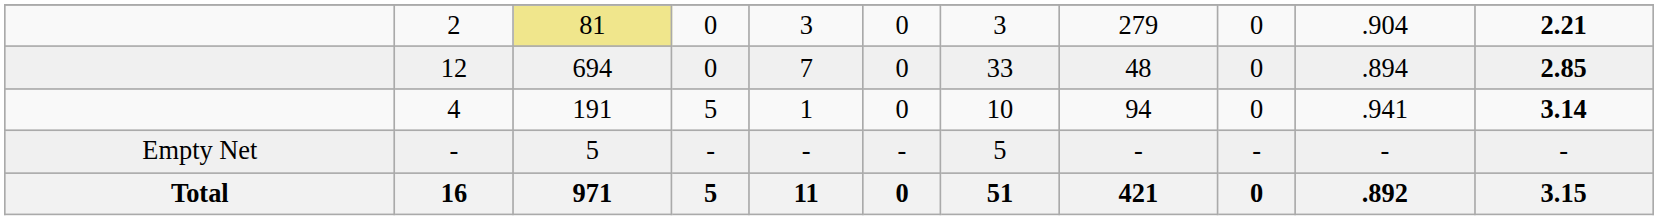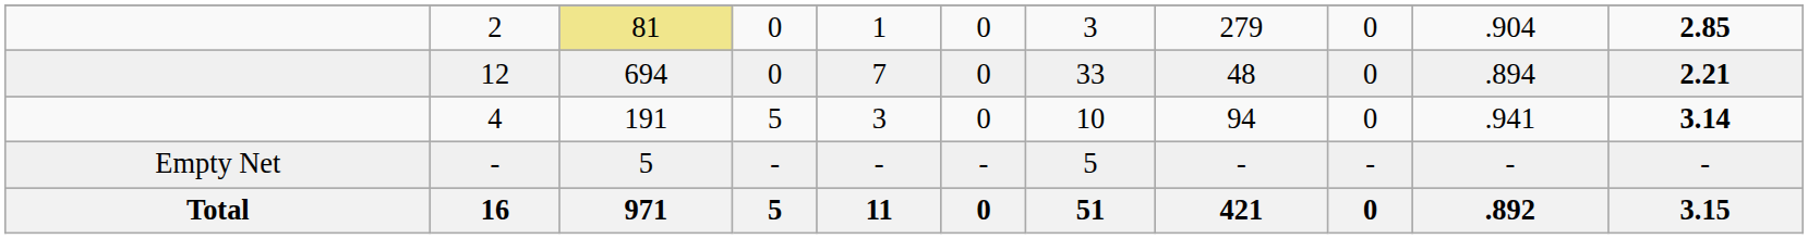2 | column 5: 3 -> 1
2 | column 11: 2.21 -> 2.85
12 | column 11: 2.85 -> 2.21
4 | column 5: 1 -> 3
